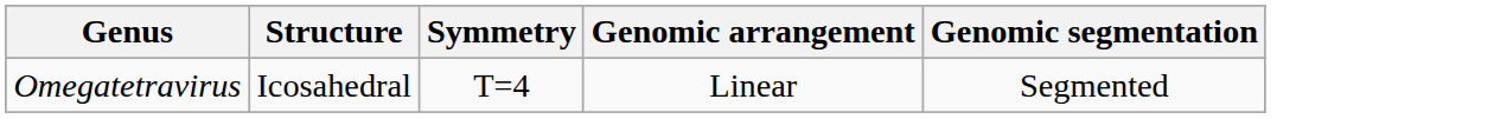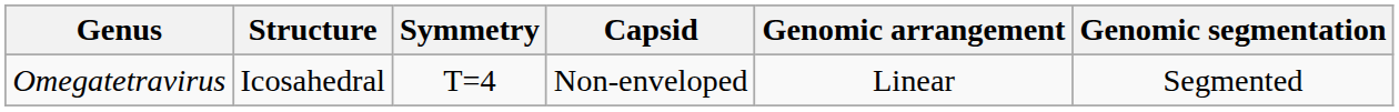+ column: Capsid | Non-enveloped
